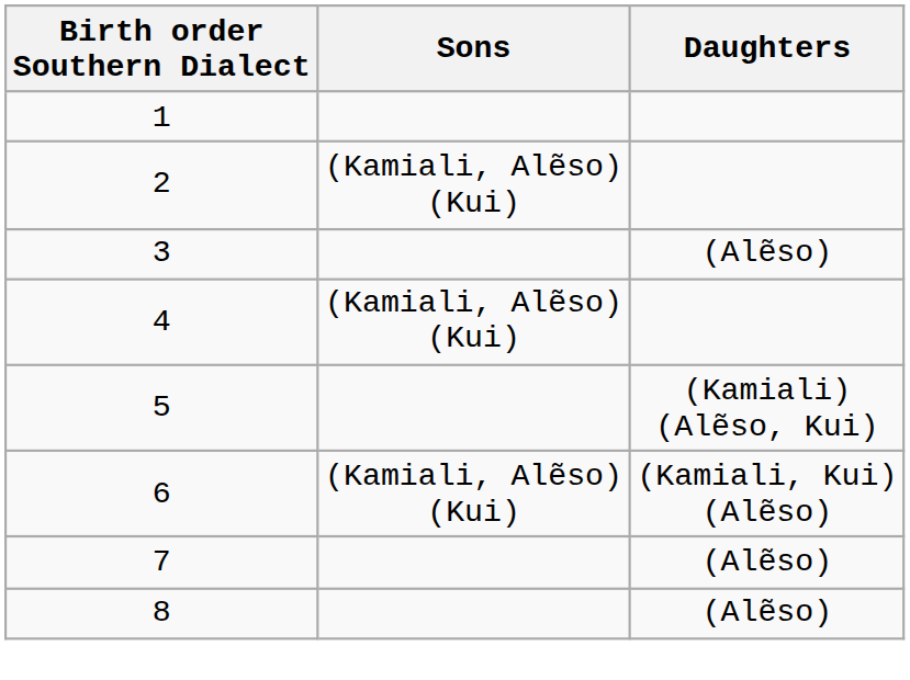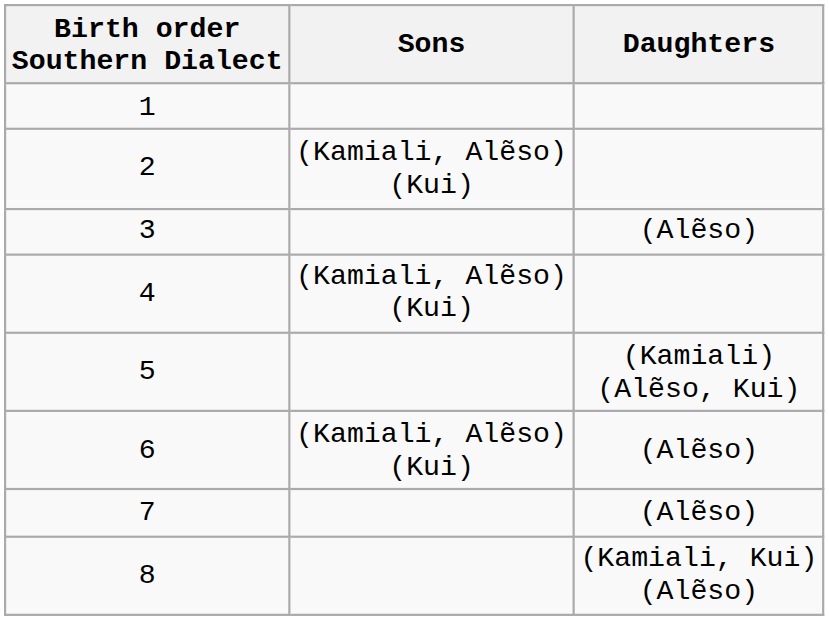6 | Daughters: (Kamiali, Kui) (Alẽso) -> (Alẽso)
8 | Daughters: (Alẽso) -> (Kamiali, Kui) (Alẽso)
